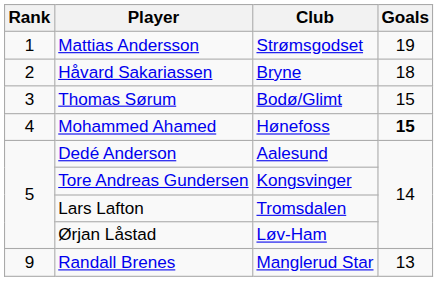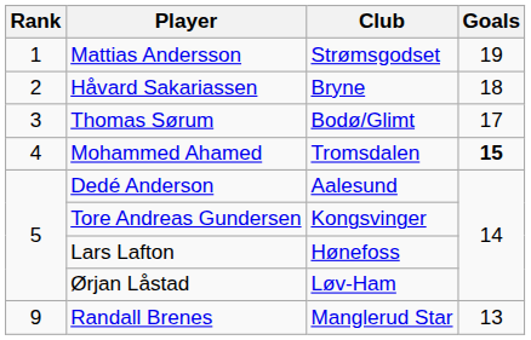Thomas Sørum | Goals: 15 -> 17
Mohammed Ahamed | Club: Hønefoss -> Tromsdalen
Lars Lafton | Club: Tromsdalen -> Hønefoss
